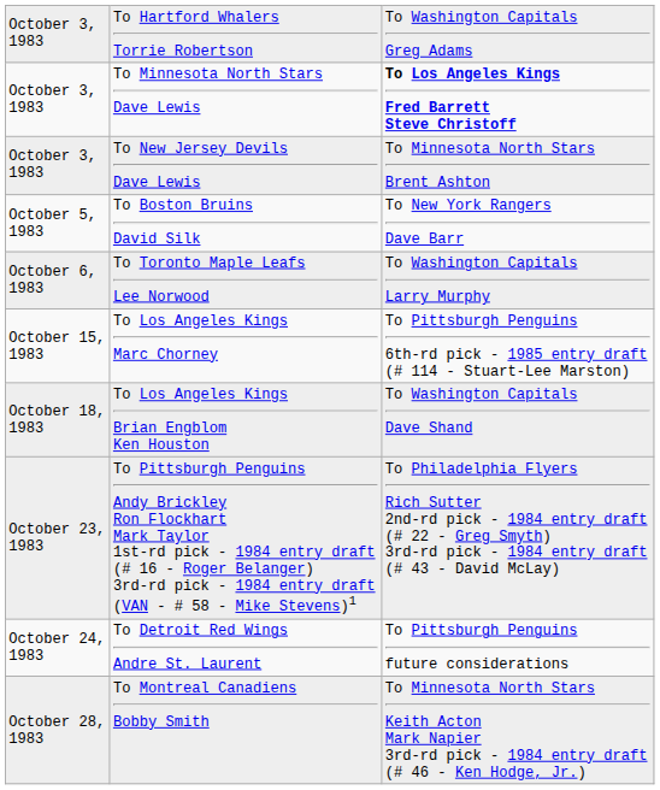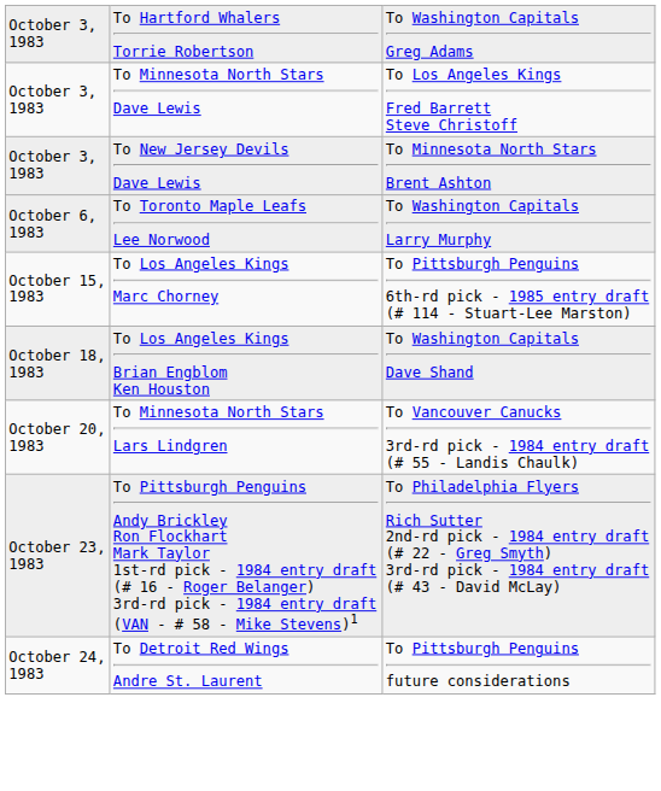To Minnesota North Stars Dave Lewis | column 3: bold -> normal
- row: October 5, 1983 | To Boston Bruins David Silk | To New York Rangers Dave Barr
+ row: October 20, 1983 | To Minnesota North Stars Lars Lindgren | To Vancouver Canucks 3rd-rd pick - 1984 entry draft (# 55 - Landis Chaulk)
- row: October 28, 1983 | To Montreal Canadiens Bobby Smith | To Minnesota North Stars Keith Acton Mark Napier 3rd-rd pick - 1984 entry draft (# 46 - Ken Hodge, Jr.)
